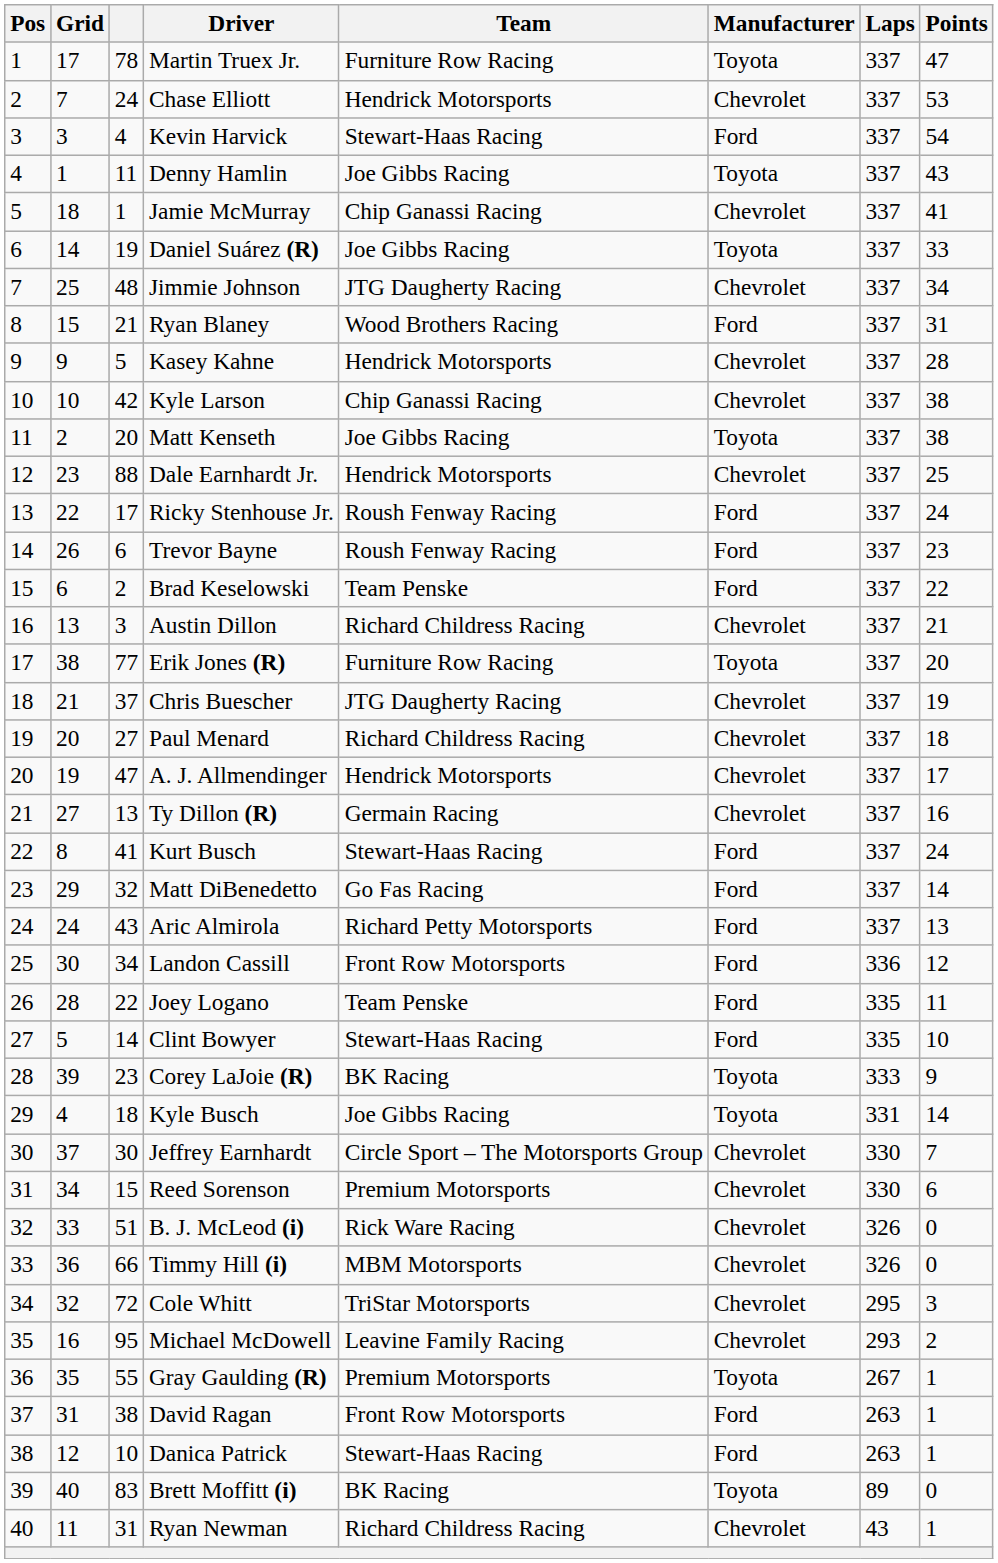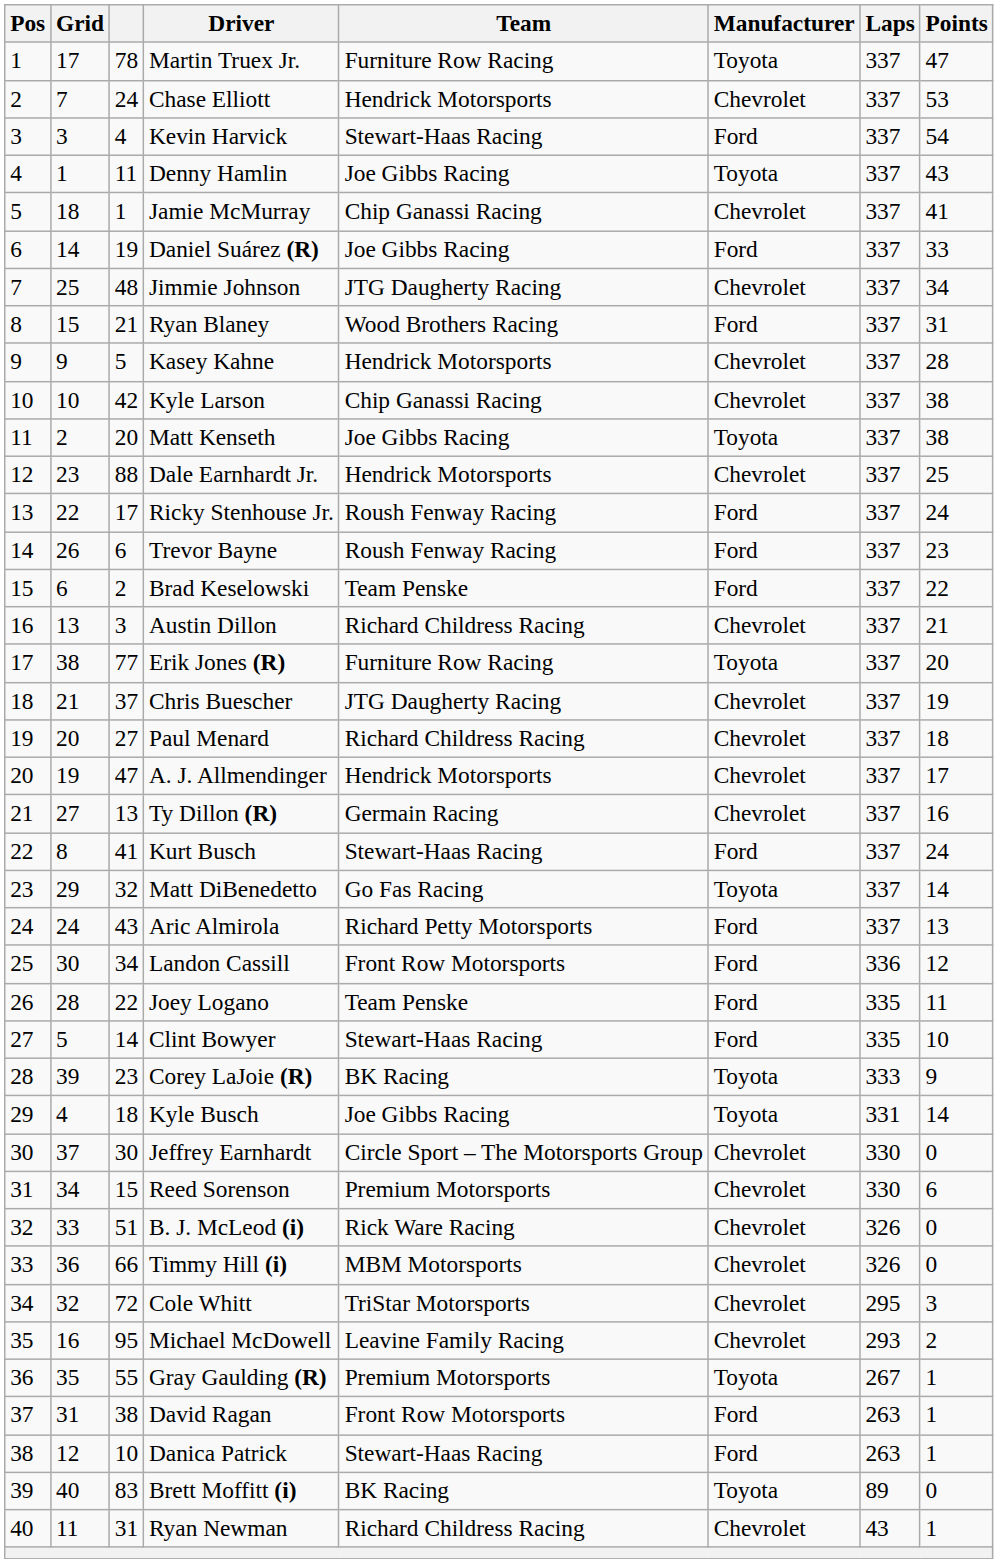Daniel Suárez (R) | Manufacturer: Toyota -> Ford
Matt DiBenedetto | Manufacturer: Ford -> Toyota
Jeffrey Earnhardt | Points: 7 -> 0
